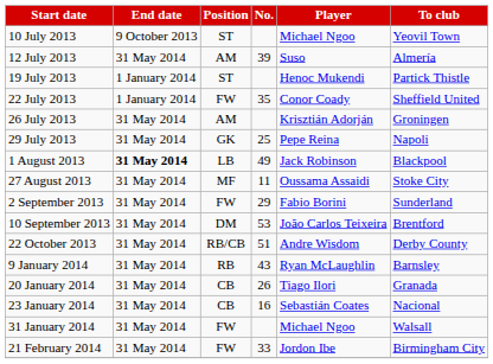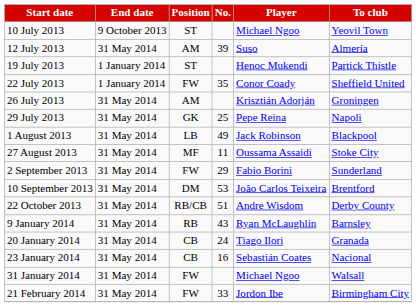1 August 2013 | End date: bold -> normal
20 January 2014 | No.: 26 -> 24
